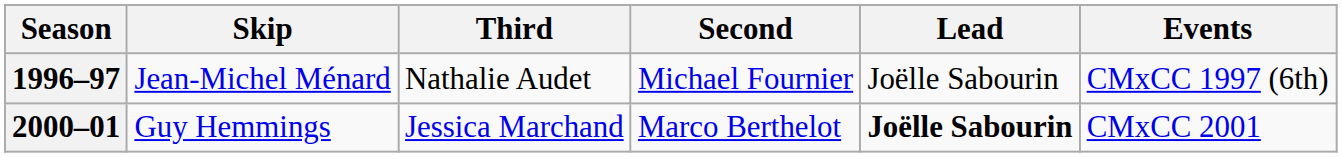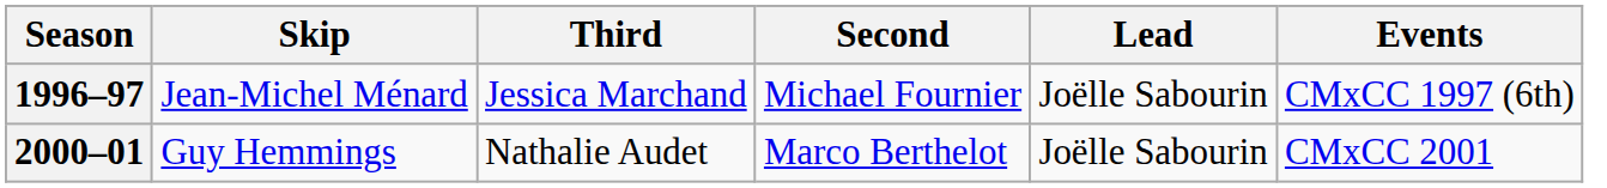1996–97 | Third: Nathalie Audet -> Jessica Marchand
2000–01 | Third: Jessica Marchand -> Nathalie Audet
2000–01 | Lead: bold -> normal
